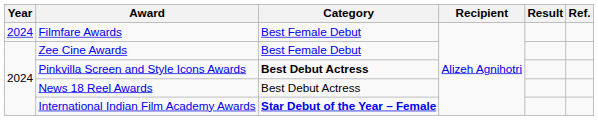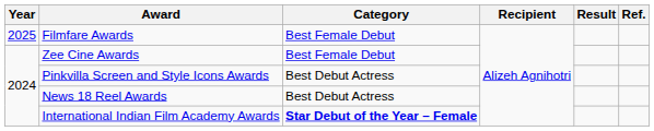Filmfare Awards | Year: 2024 -> 2025
Pinkvilla Screen and Style Icons Awards | Category: bold -> normal
